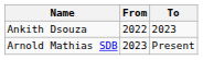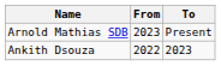rows swapped: Ankith Dsouza <-> Arnold Mathias SDB
